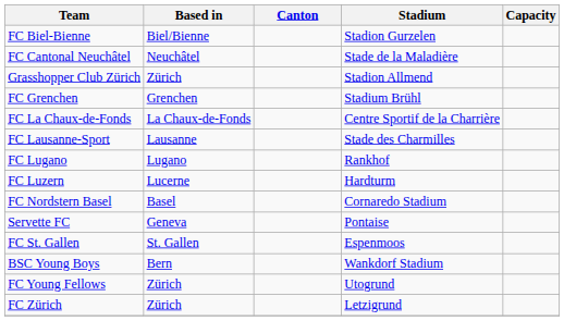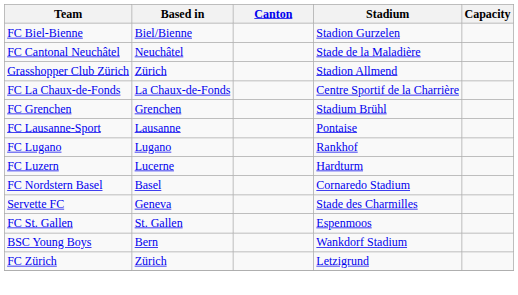rows swapped: FC Grenchen <-> FC La Chaux-de-Fonds
FC Lausanne-Sport | Stadium: Stade des Charmilles -> Pontaise
Servette FC | Stadium: Pontaise -> Stade des Charmilles
- row: FC Young Fellows | Zürich | Utogrund
